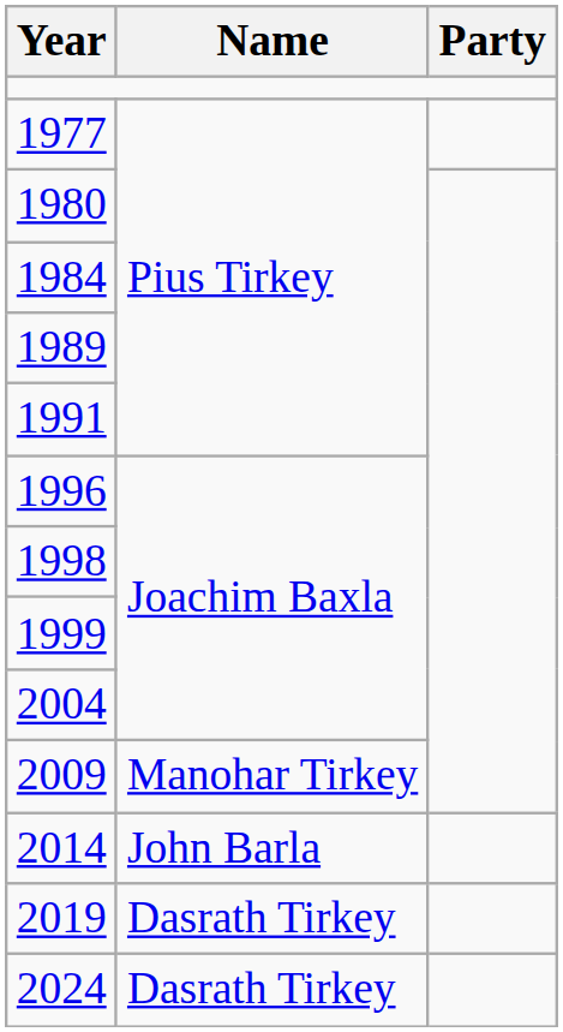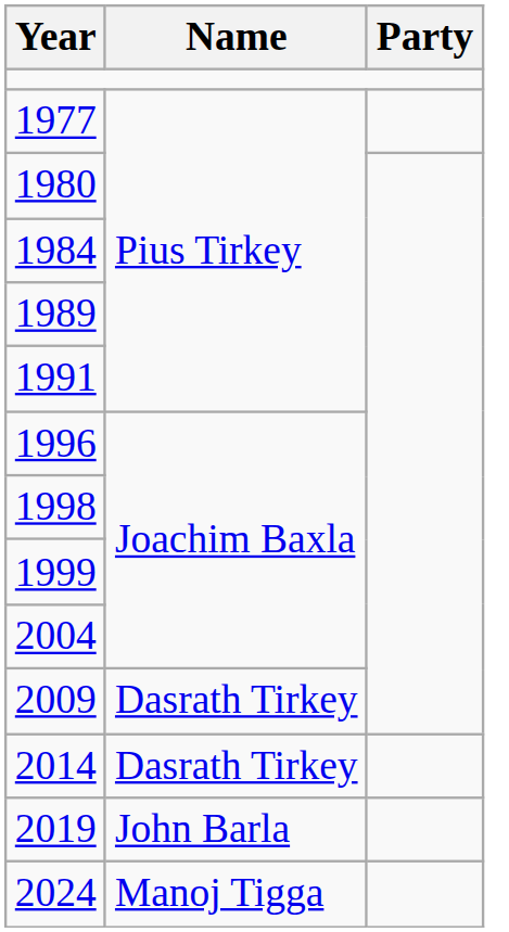2009 | Name: Manohar Tirkey -> Dasrath Tirkey
2014 | Name: John Barla -> Dasrath Tirkey
2019 | Name: Dasrath Tirkey -> John Barla
2024 | Name: Dasrath Tirkey -> Manoj Tigga
